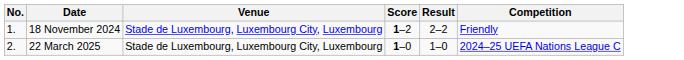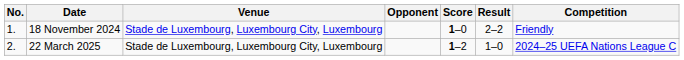+ column: Opponent
18 November 2024 | Score: 1–2 -> 1–0
22 March 2025 | Score: 1–0 -> 1–2
